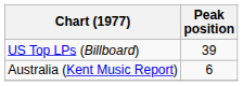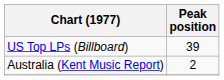Australia (Kent Music Report) | Peak position: 6 -> 2
